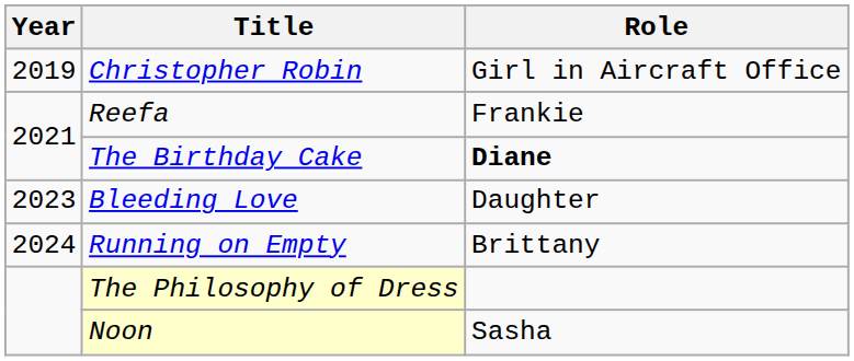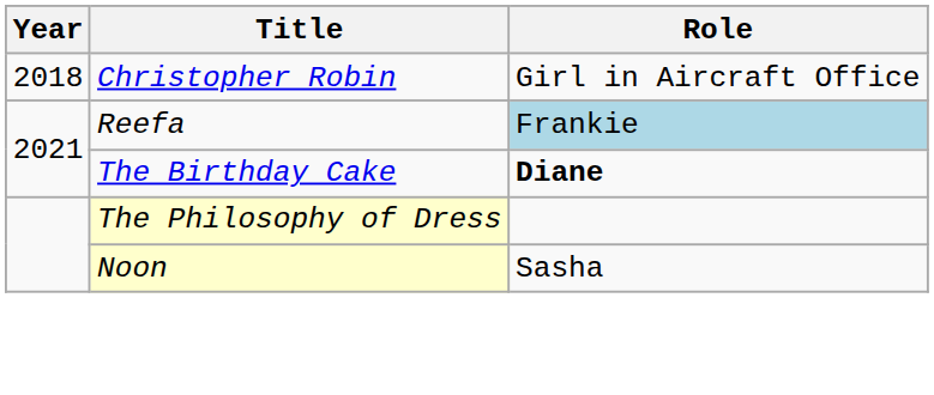Christopher Robin | Year: 2019 -> 2018
Reefa | Role: no background -> lightblue background
- row: 2023 | Bleeding Love | Daughter
- row: 2024 | Running on Empty | Brittany
